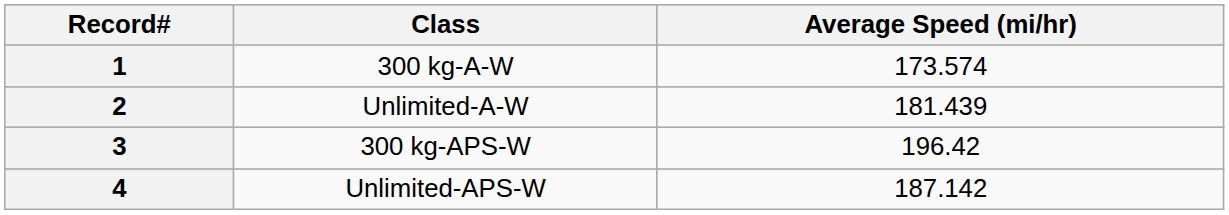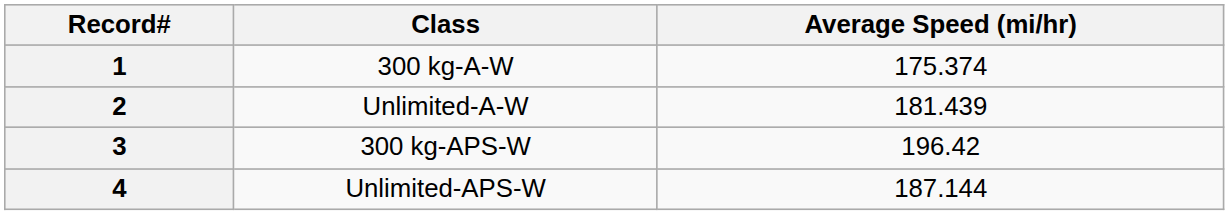1 | Average Speed (mi/hr): 173.574 -> 175.374
4 | Average Speed (mi/hr): 187.142 -> 187.144
